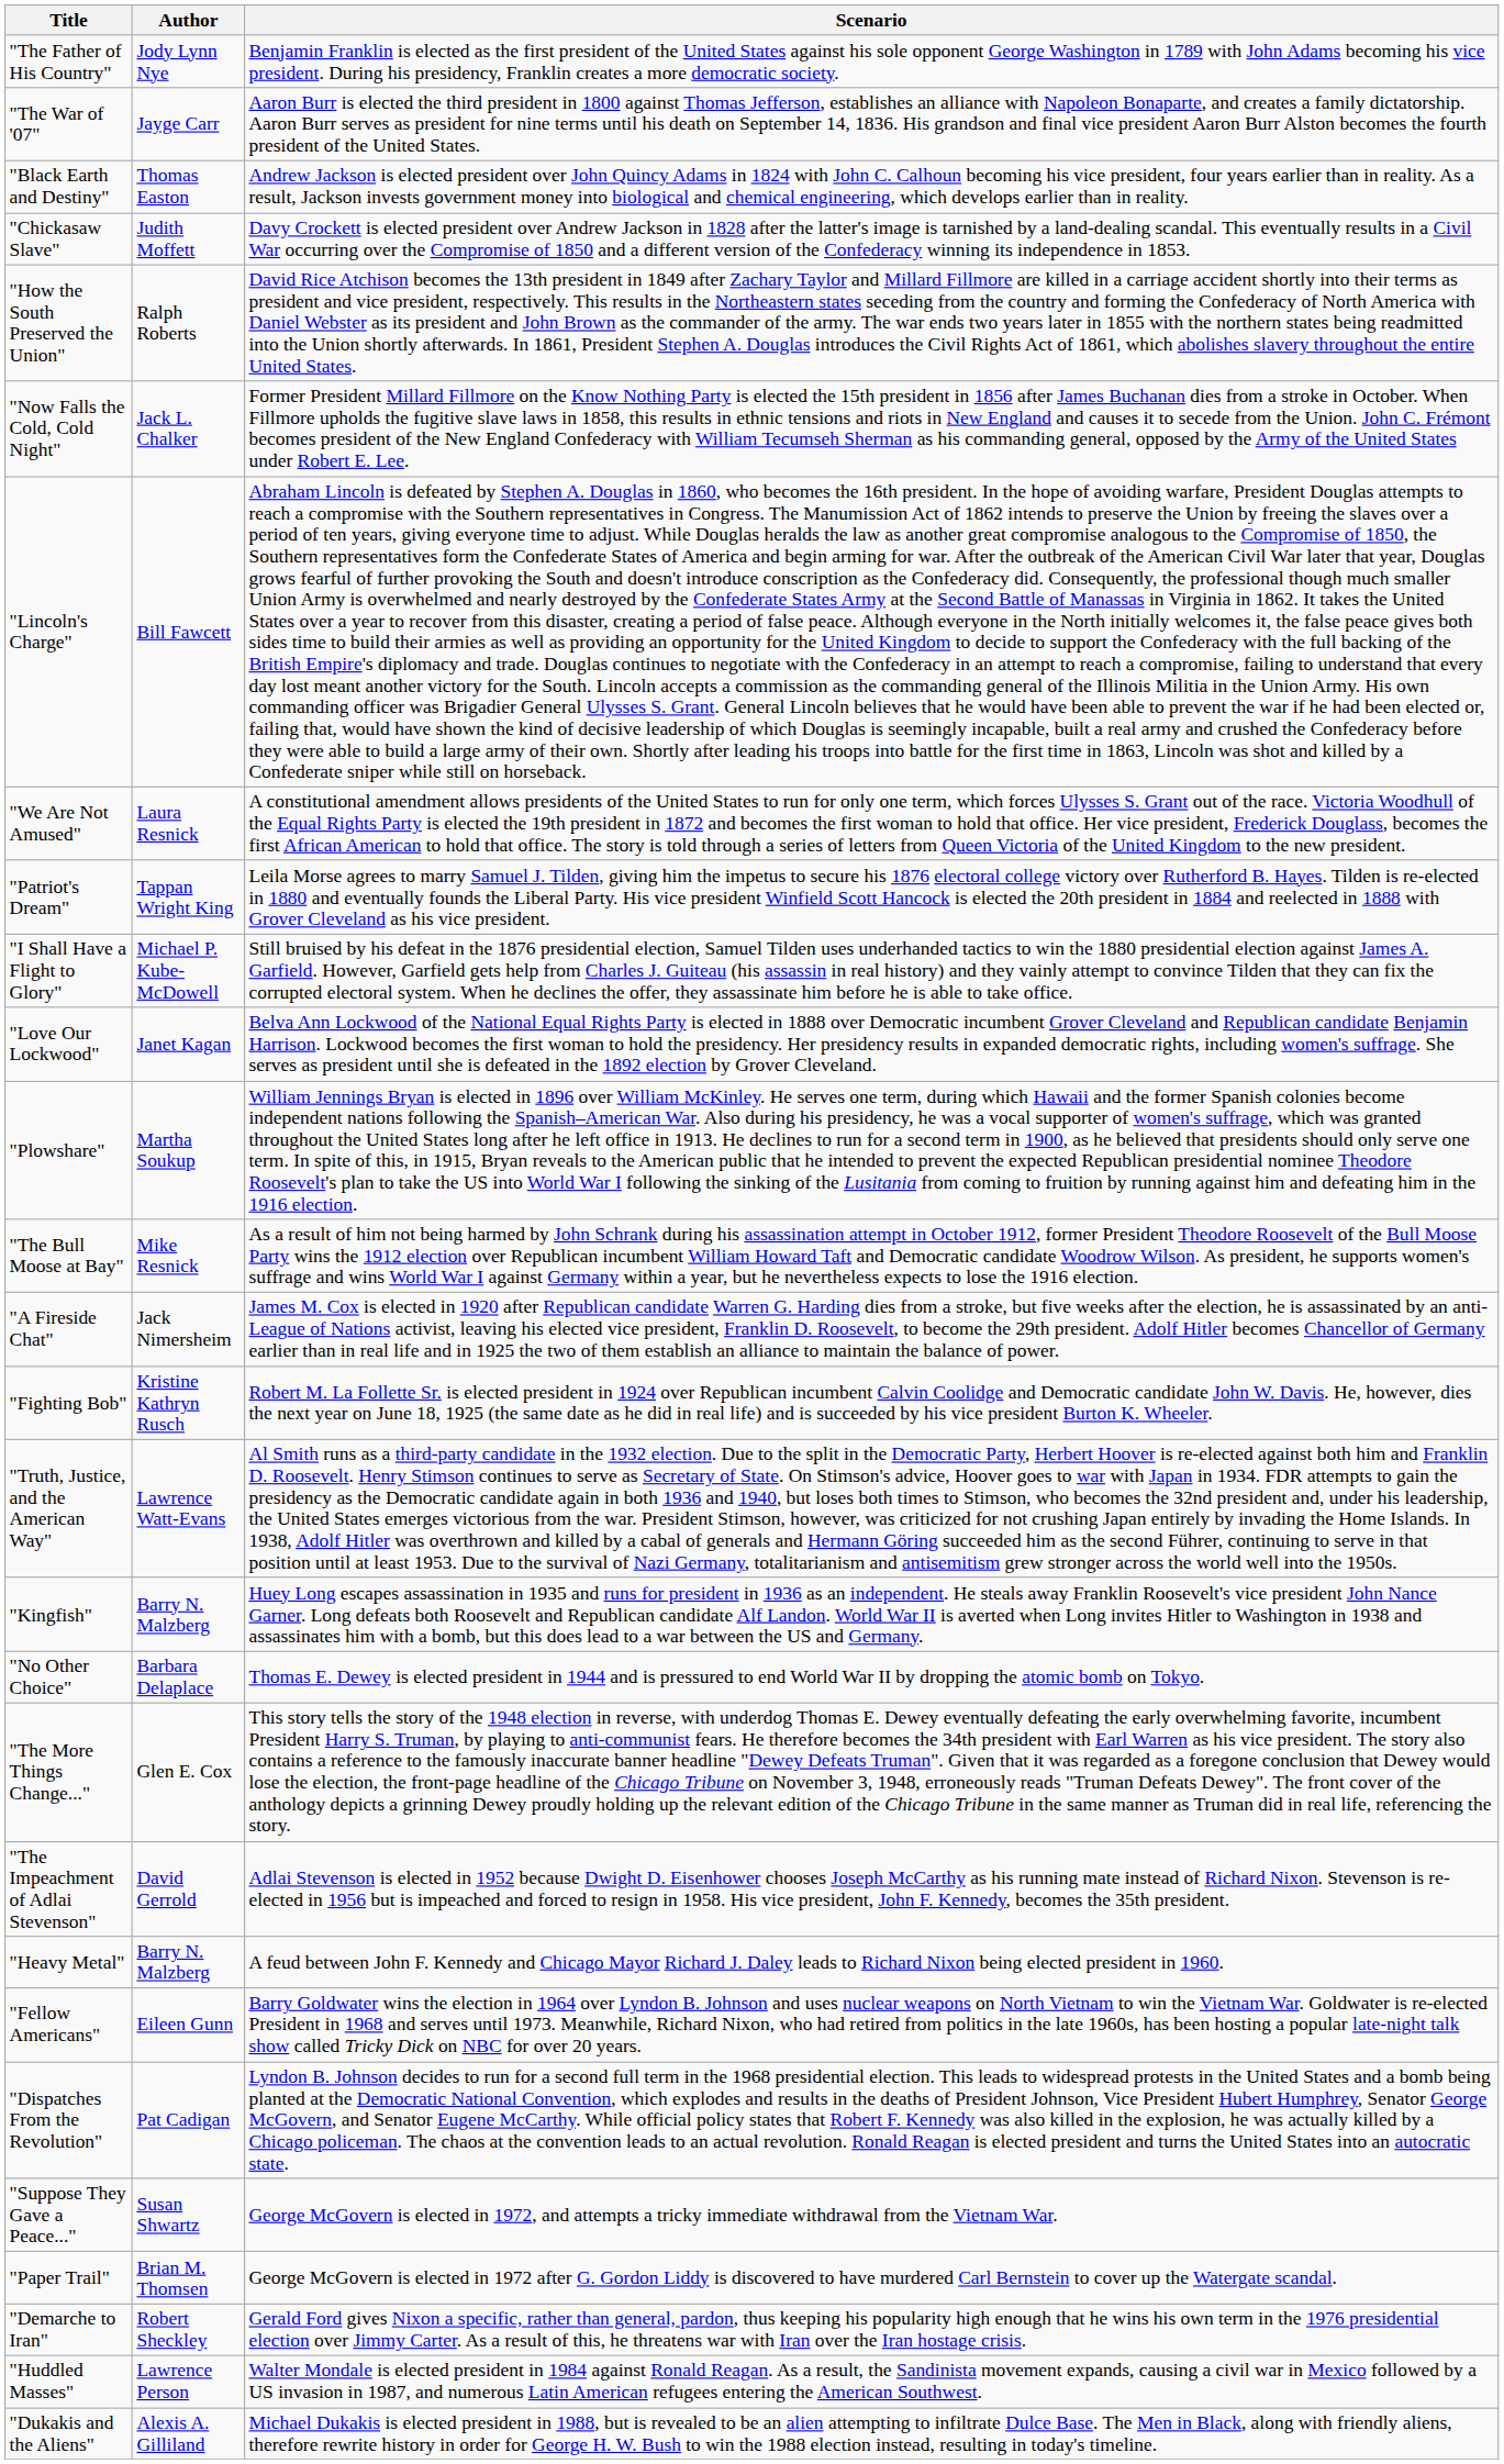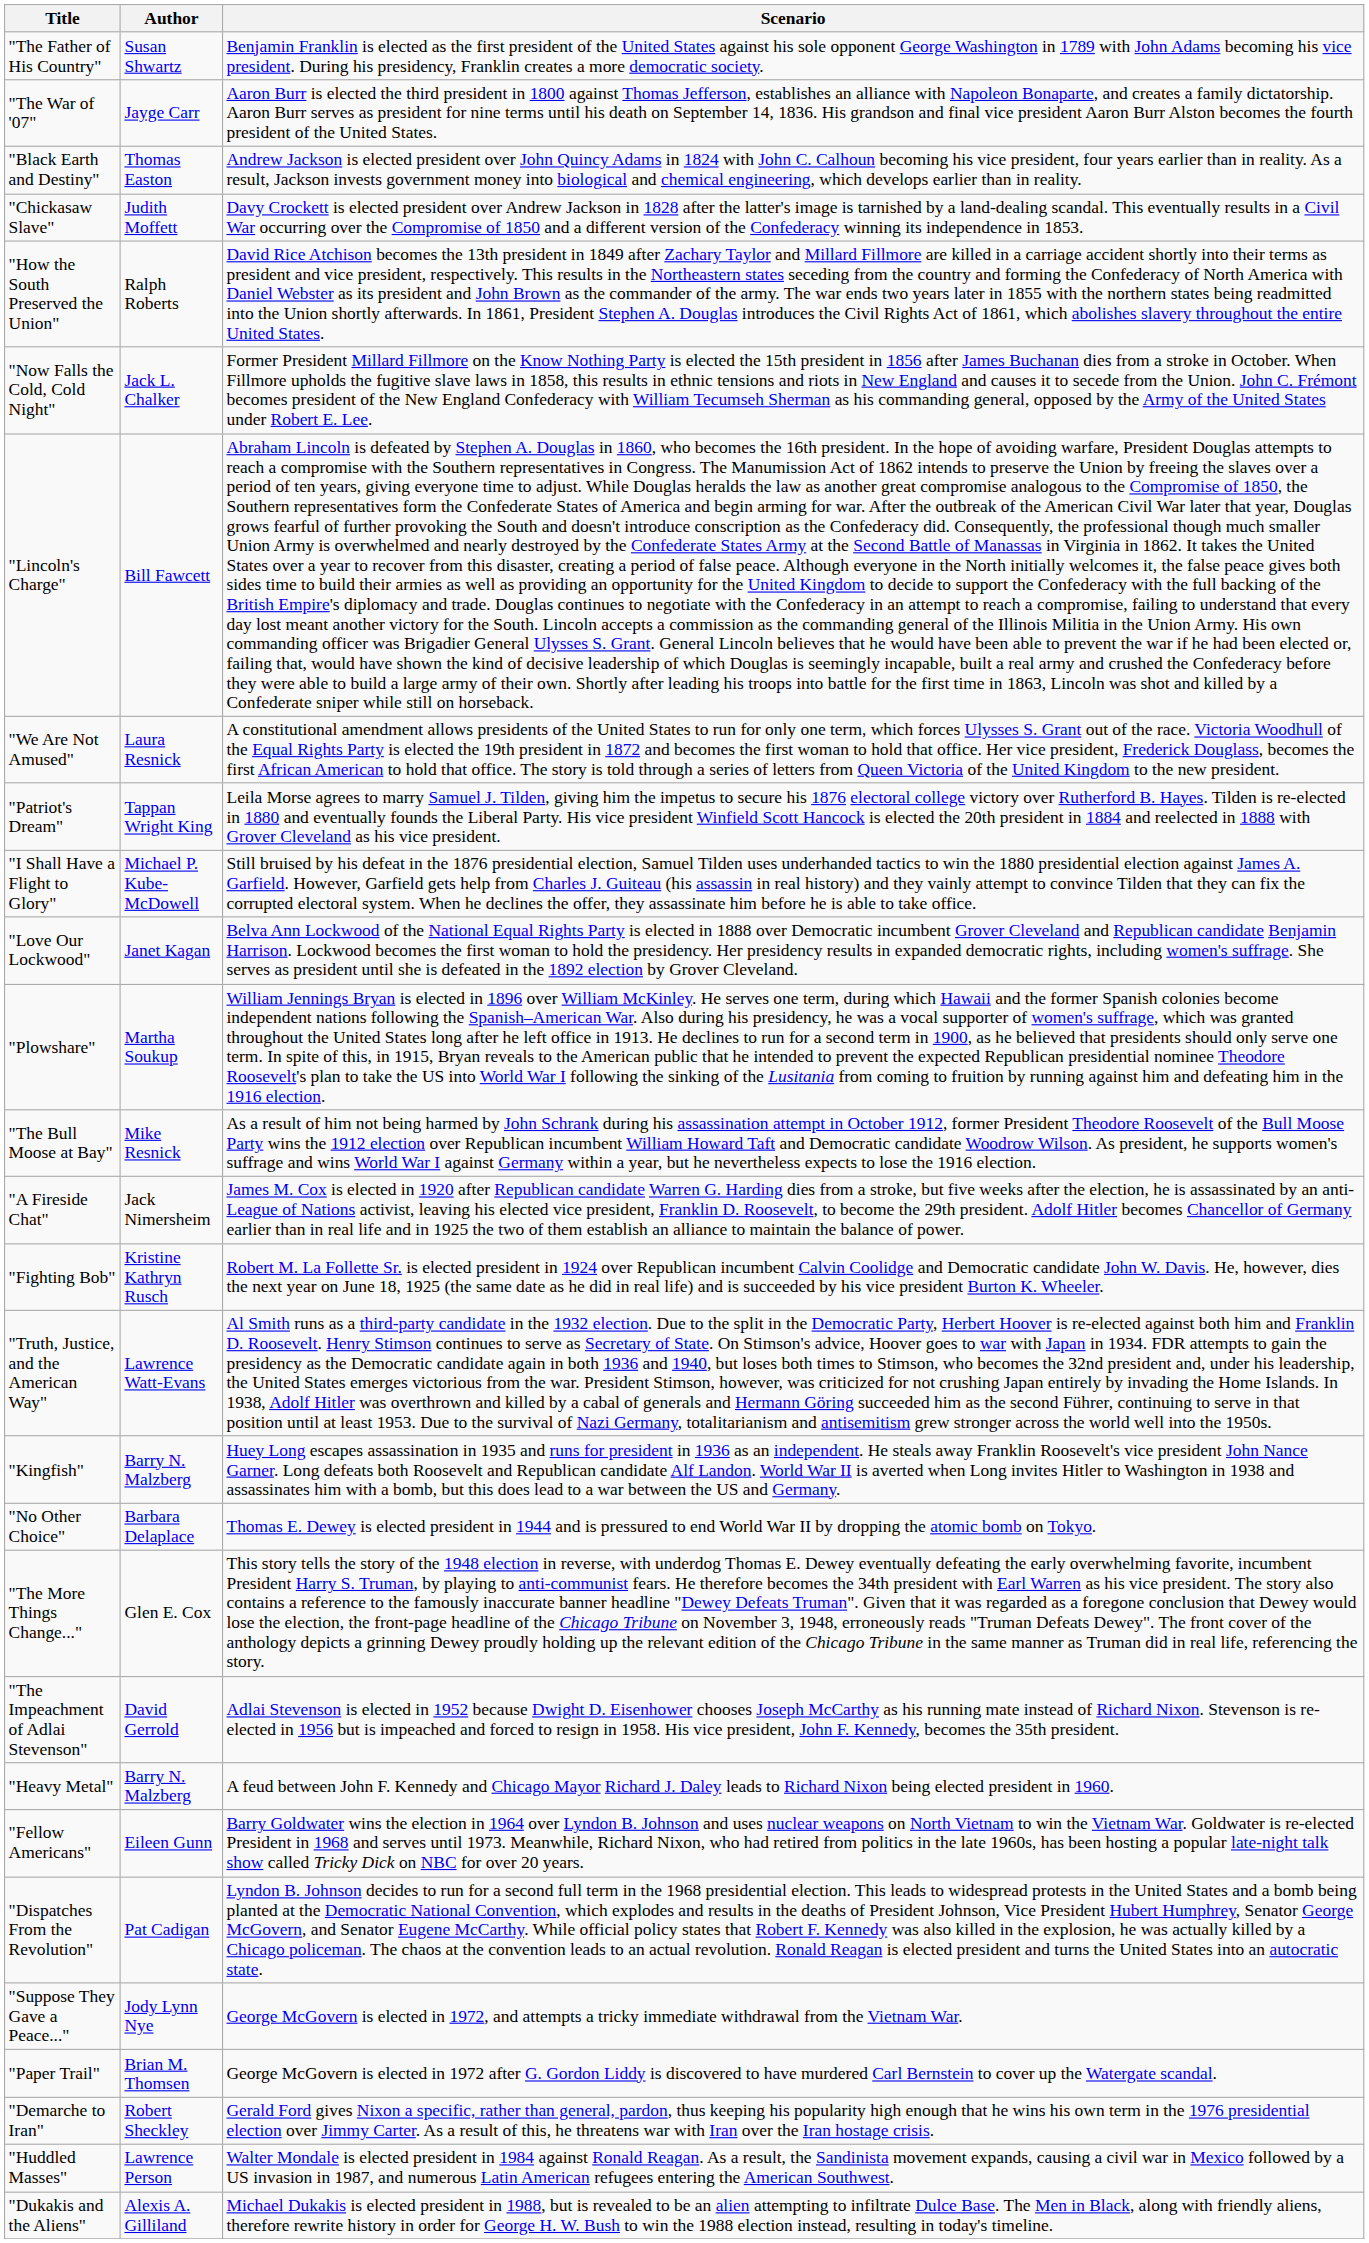"The Father of His Country" | Author: Jody Lynn Nye -> Susan Shwartz
"Suppose They Gave a Peace..." | Author: Susan Shwartz -> Jody Lynn Nye
